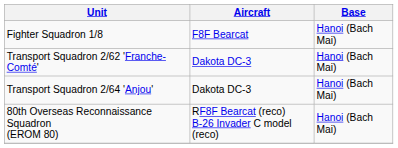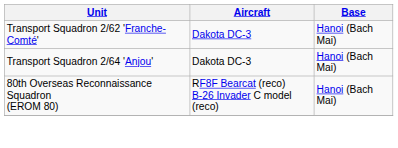- row: Fighter Squadron 1/8 | F8F Bearcat | Hanoi (Bach Mai)
